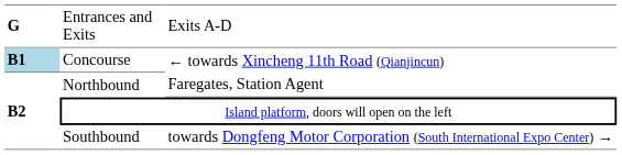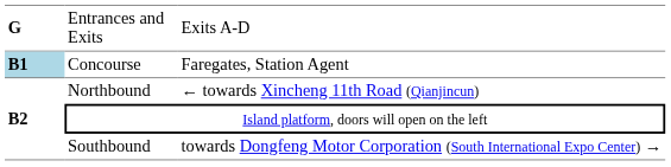Concourse | column 3: ← towards Xincheng 11th Road (Qianjincun) -> Faregates, Station Agent
Northbound | column 3: Faregates, Station Agent -> ← towards Xincheng 11th Road (Qianjincun)
